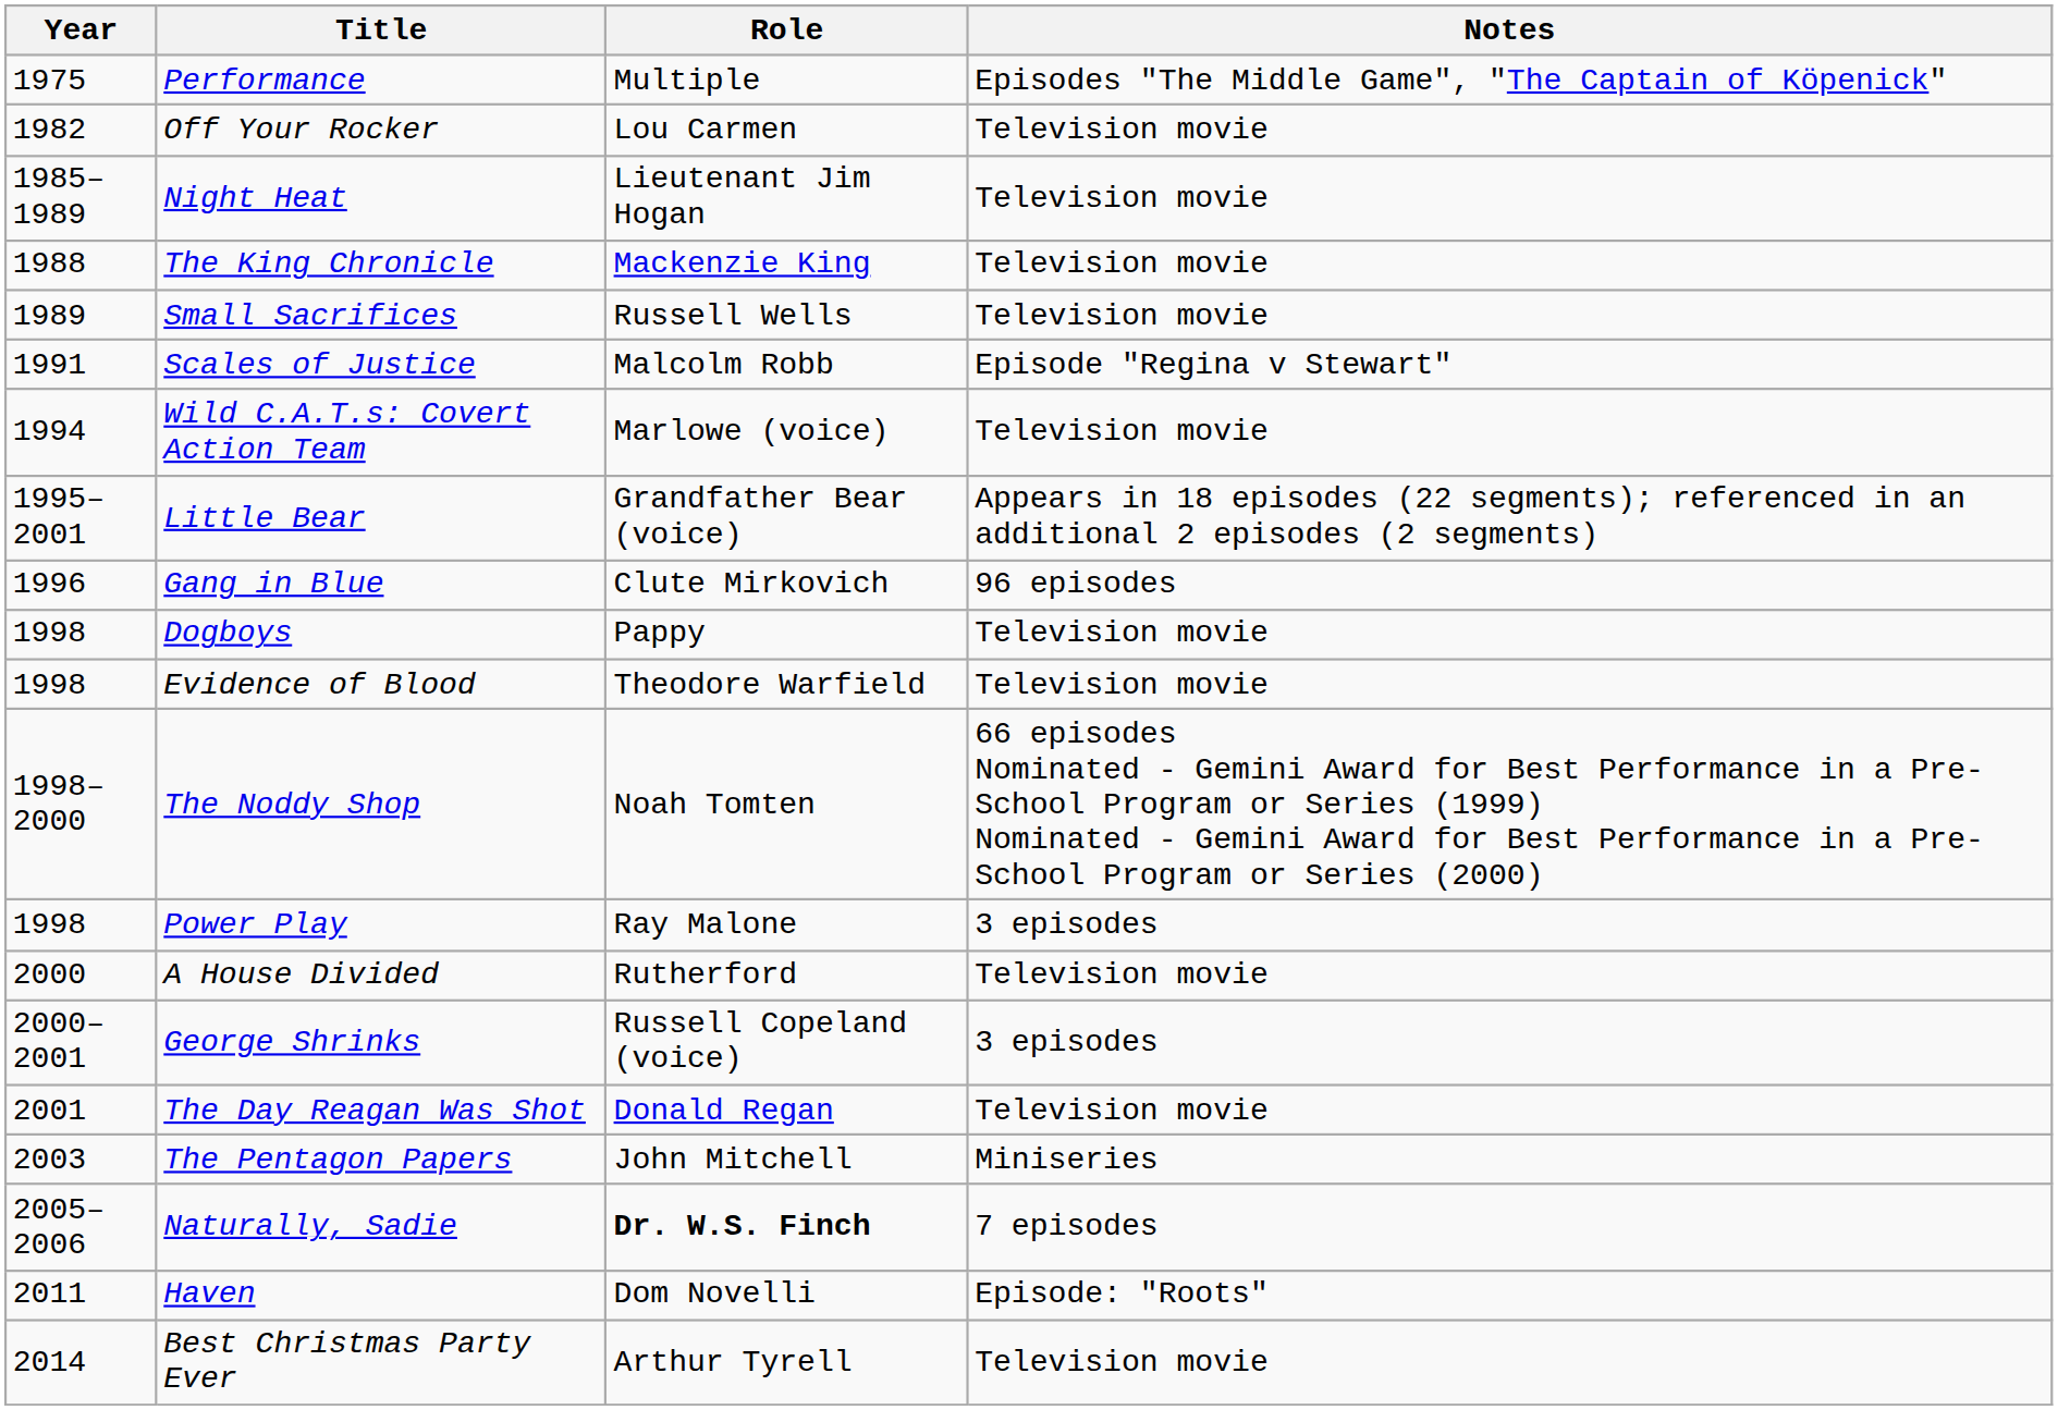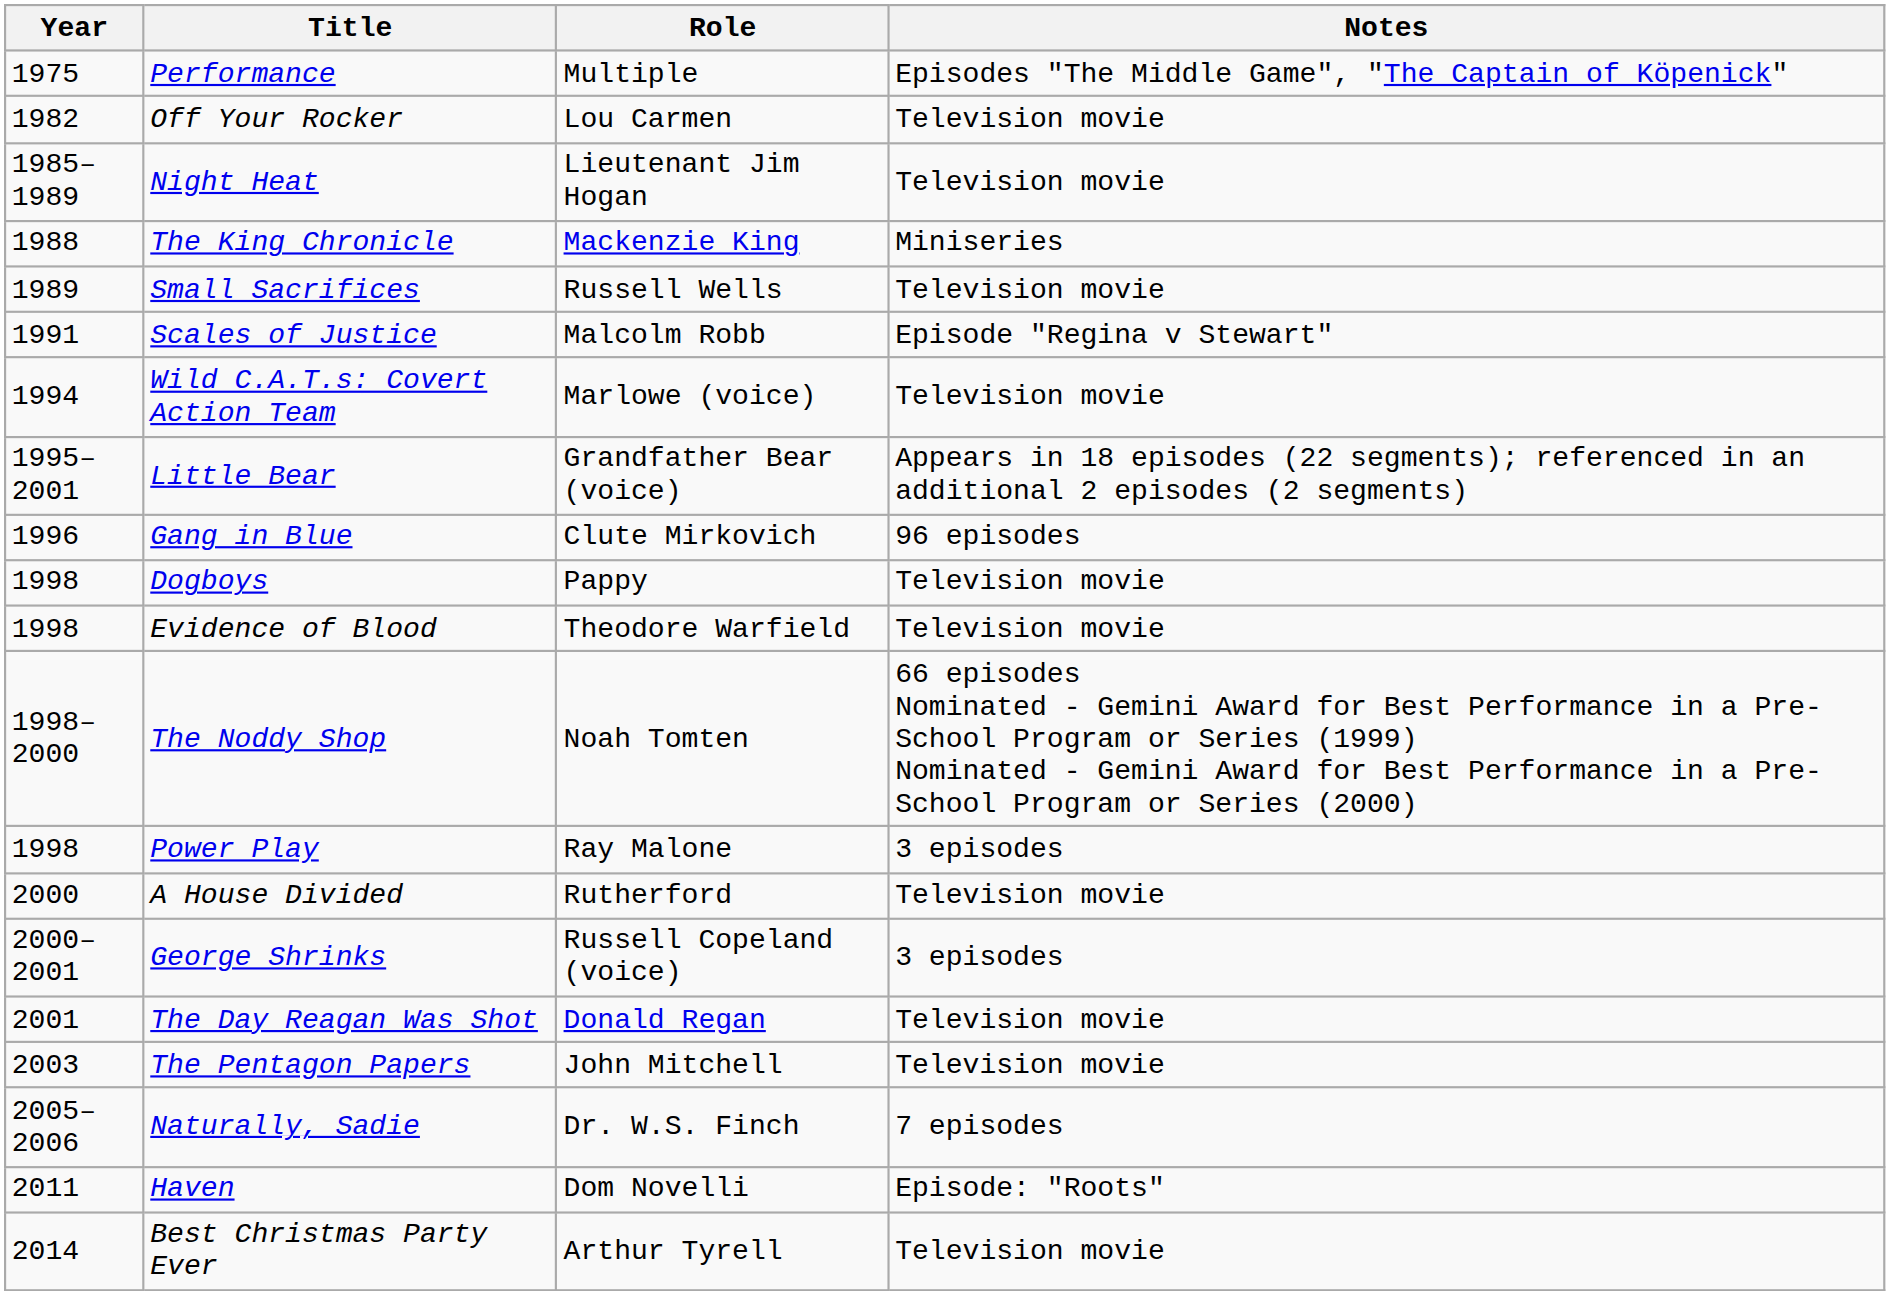The King Chronicle | Notes: Television movie -> Miniseries
The Pentagon Papers | Notes: Miniseries -> Television movie
Naturally, Sadie | Role: bold -> normal
